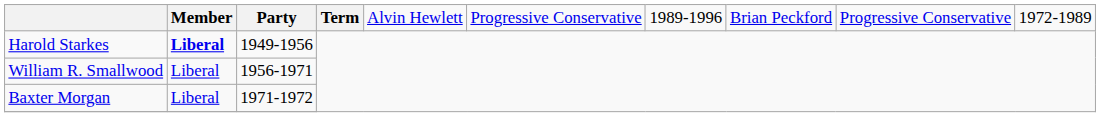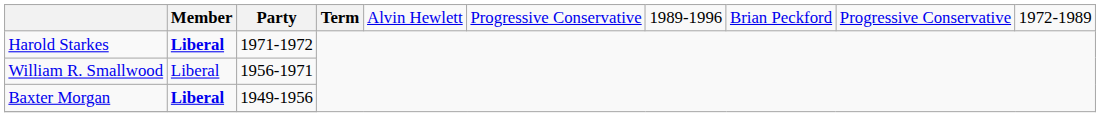Harold Starkes | column 3: 1949-1956 -> 1971-1972
Baxter Morgan | column 2: normal -> bold
Baxter Morgan | column 3: 1971-1972 -> 1949-1956
